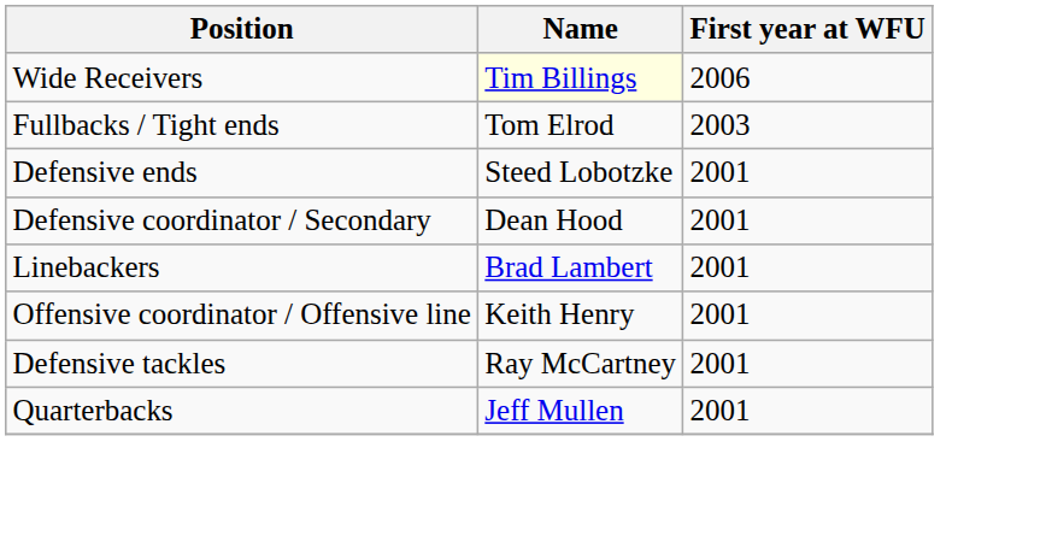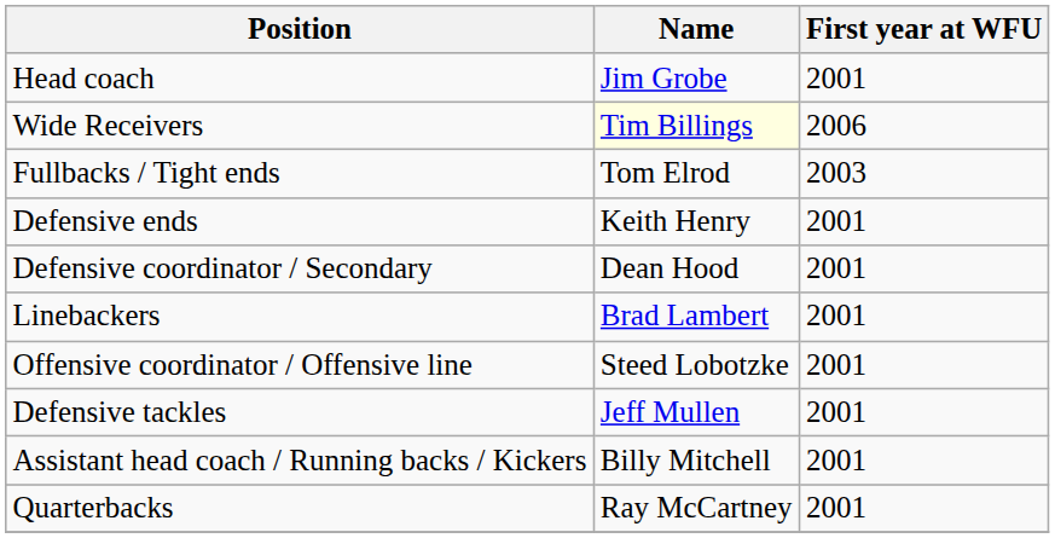+ row: Head coach | Jim Grobe | 2001
Defensive ends | Name: Steed Lobotzke -> Keith Henry
Offensive coordinator / Offensive line | Name: Keith Henry -> Steed Lobotzke
Defensive tackles | Name: Ray McCartney -> Jeff Mullen
+ row: Assistant head coach / Running backs / Kickers | Billy Mitchell | 2001
Quarterbacks | Name: Jeff Mullen -> Ray McCartney
